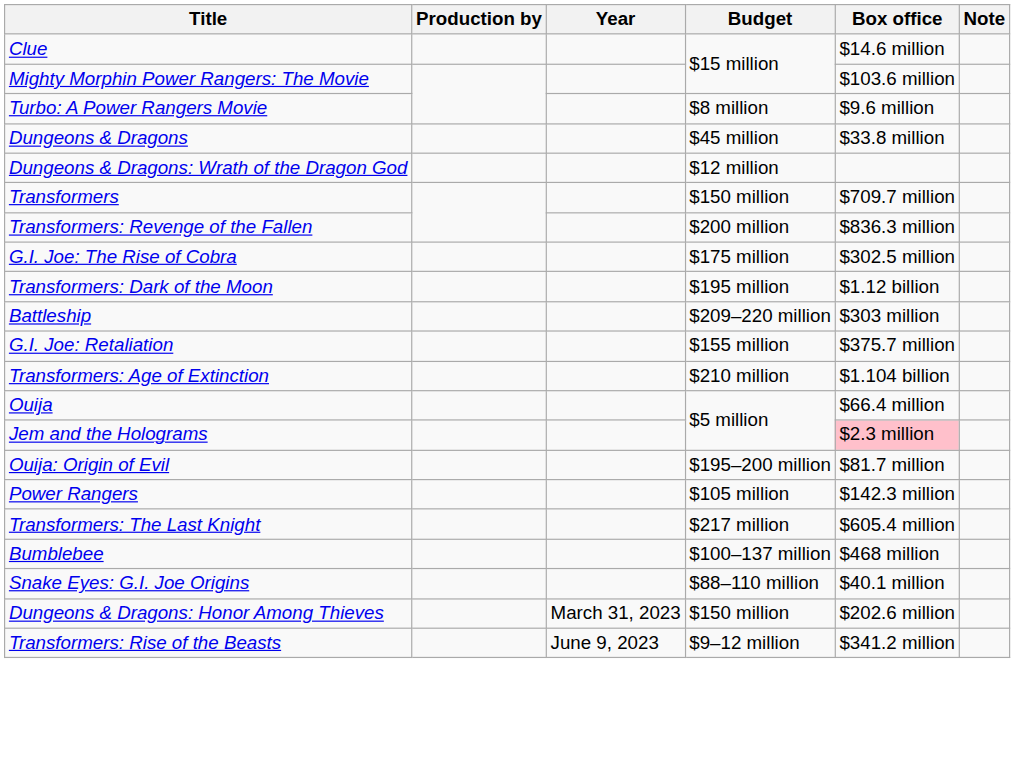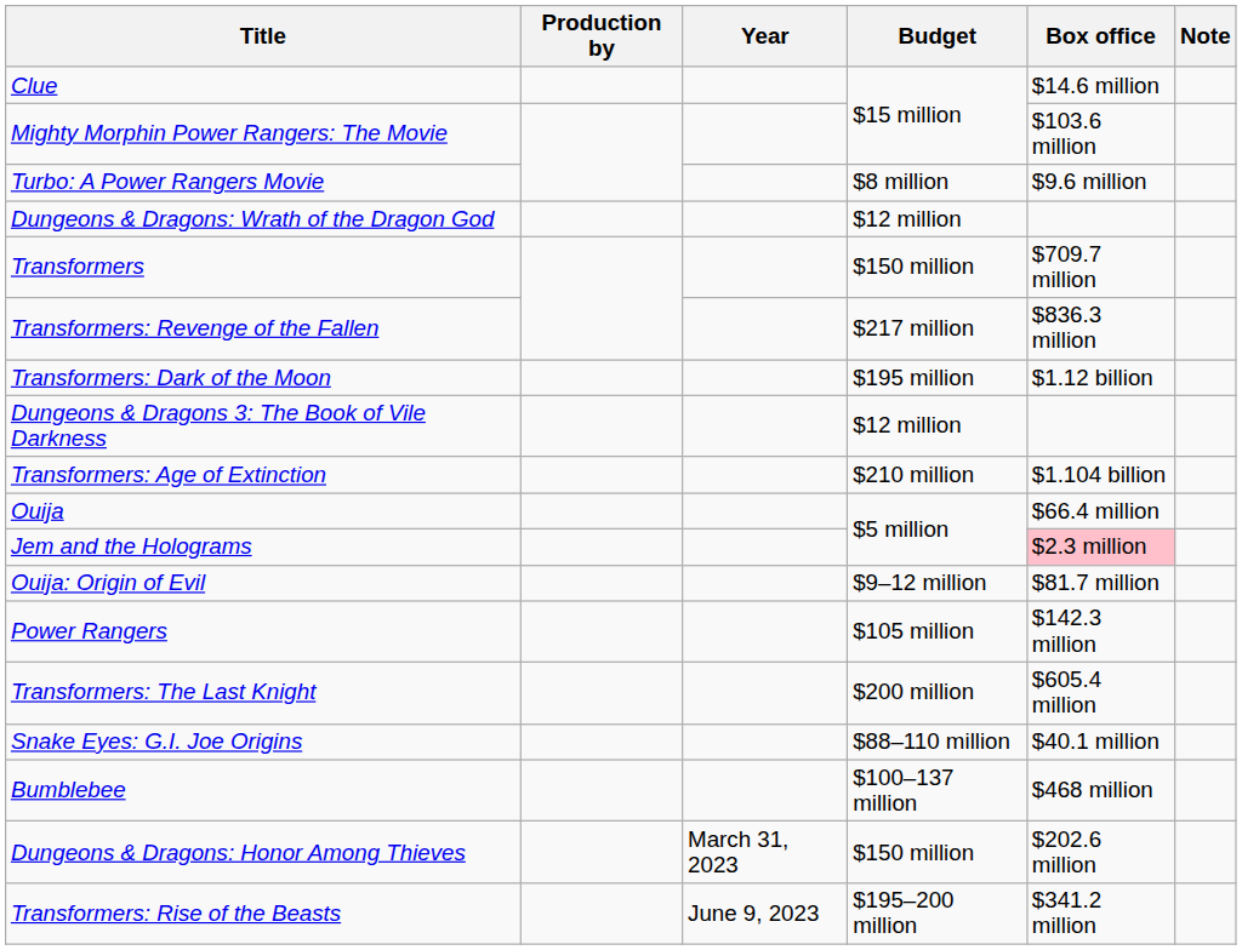- row: Dungeons & Dragons | $45 million | $33.8 million
Transformers: Revenge of the Fallen | Budget: $200 million -> $217 million
- row: G.I. Joe: The Rise of Cobra | $175 million | $302.5 million
- row: Battleship | $209–220 million | $303 million
+ row: Dungeons & Dragons 3: The Book of Vile Darkness | $12 million
- row: G.I. Joe: Retaliation | $155 million | $375.7 million
Ouija: Origin of Evil | Budget: $195–200 million -> $9–12 million
Transformers: The Last Knight | Budget: $217 million -> $200 million
rows swapped: Bumblebee <-> Snake Eyes: G.I. Joe Origins
Transformers: Rise of the Beasts | Budget: $9–12 million -> $195–200 million
